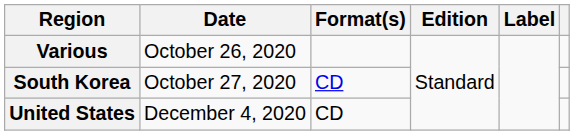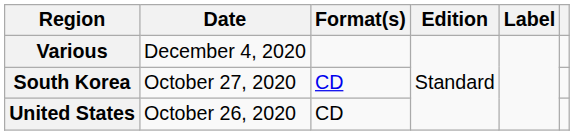Various | Date: October 26, 2020 -> December 4, 2020
United States | Date: December 4, 2020 -> October 26, 2020
